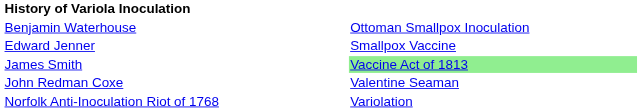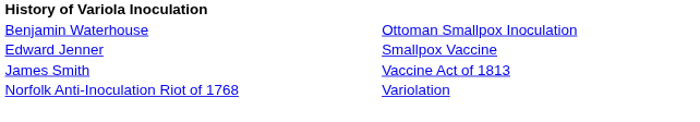James Smith | column 2: lightgreen background -> no background
- row: John Redman Coxe | Valentine Seaman
